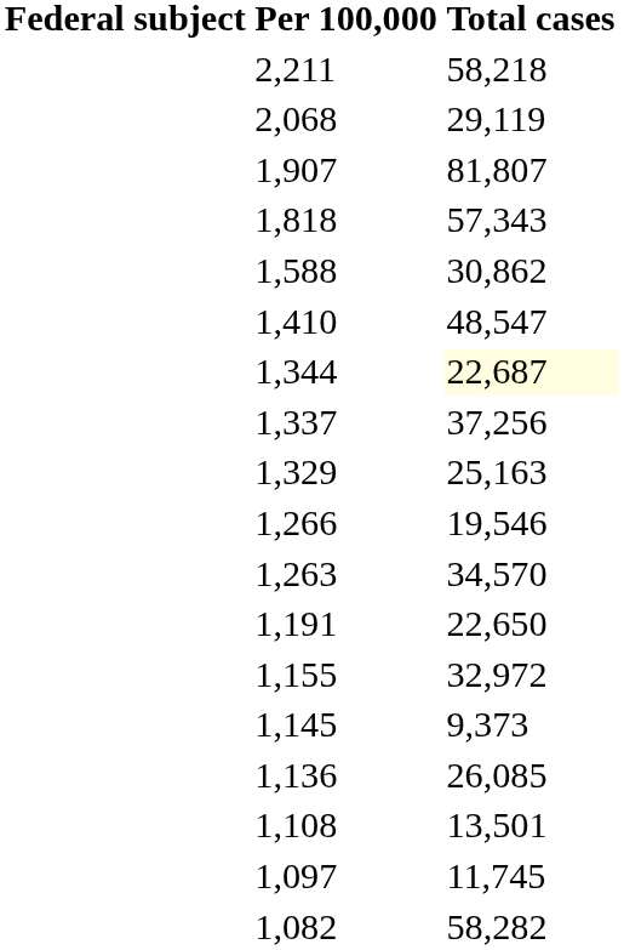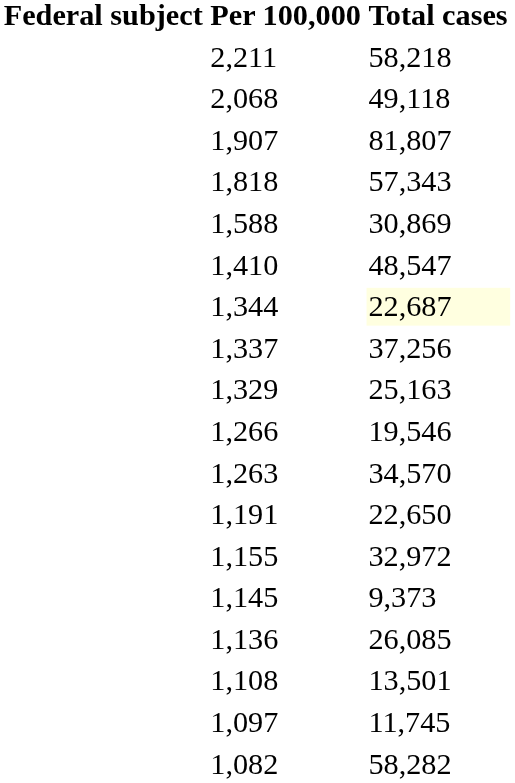2,068 | Total cases: 29,119 -> 49,118
1,588 | Total cases: 30,862 -> 30,869
